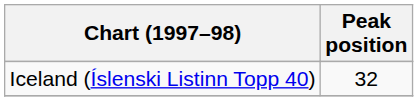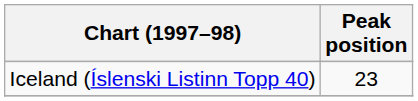Iceland (Íslenski Listinn Topp 40) | Peak position: 32 -> 23
